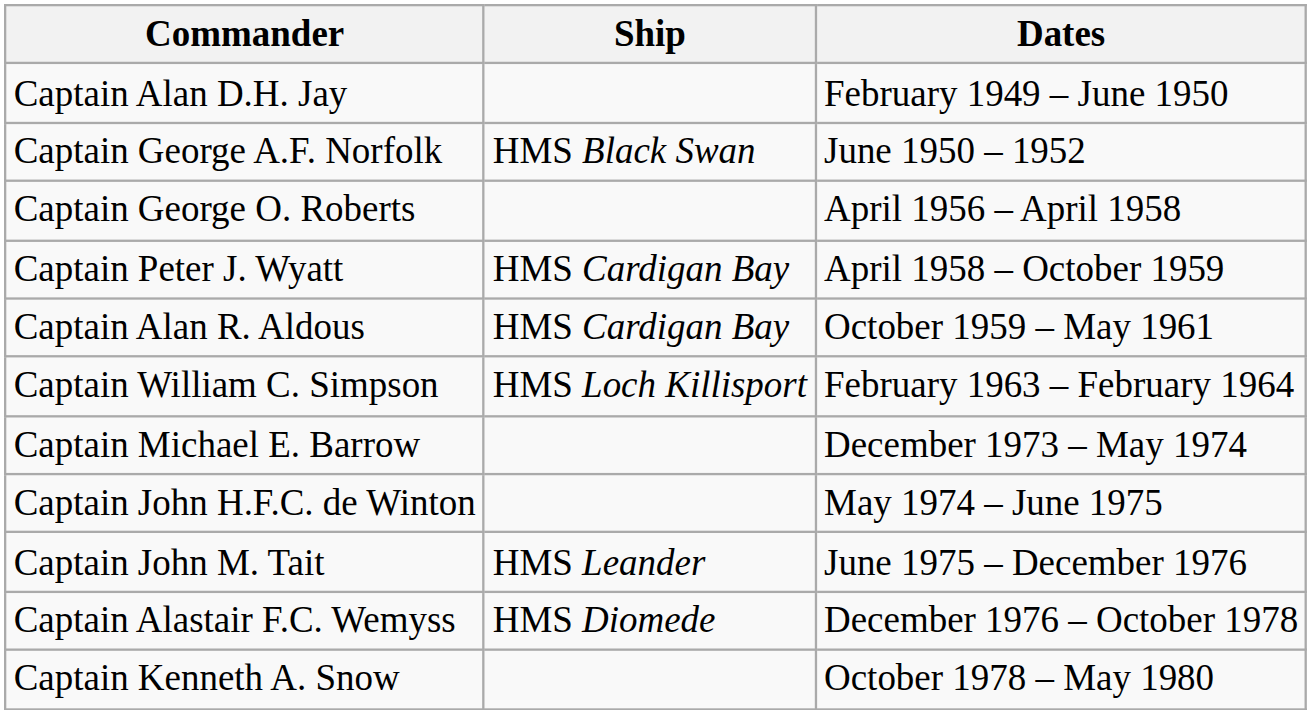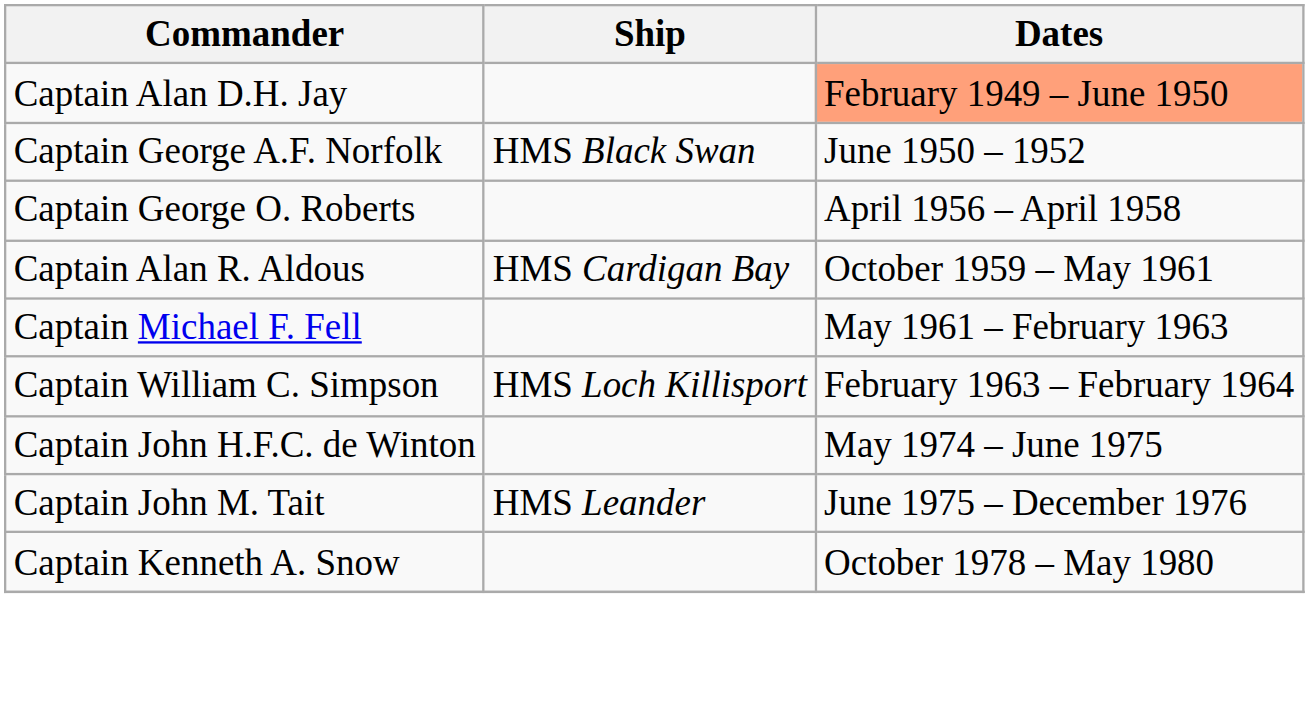Captain Alan D.H. Jay | Dates: no background -> lightsalmon background
- row: Captain Peter J. Wyatt | HMS Cardigan Bay | April 1958 – October 1959
+ row: Captain Michael F. Fell | May 1961 – February 1963
- row: Captain Michael E. Barrow | December 1973 – May 1974
- row: Captain Alastair F.C. Wemyss | HMS Diomede | December 1976 – October 1978
